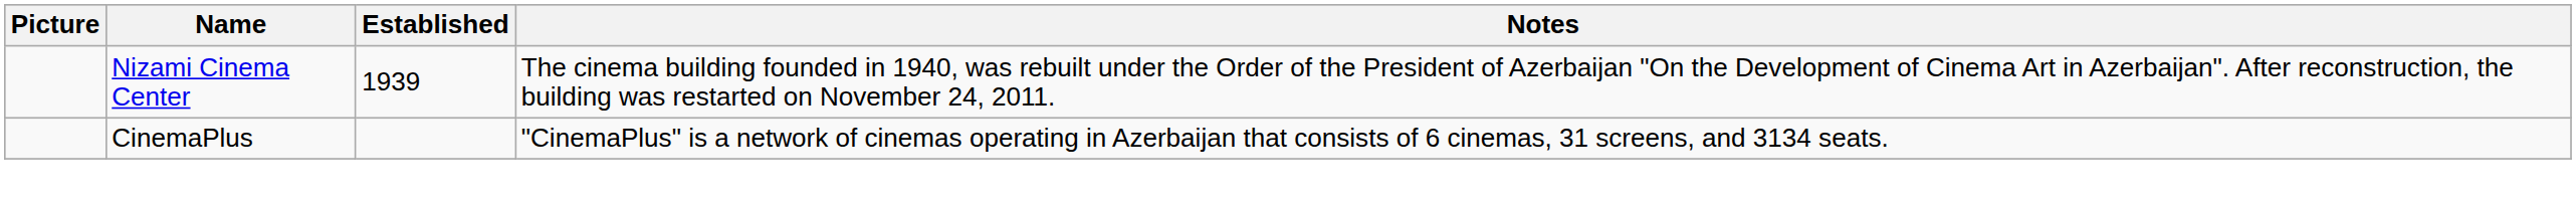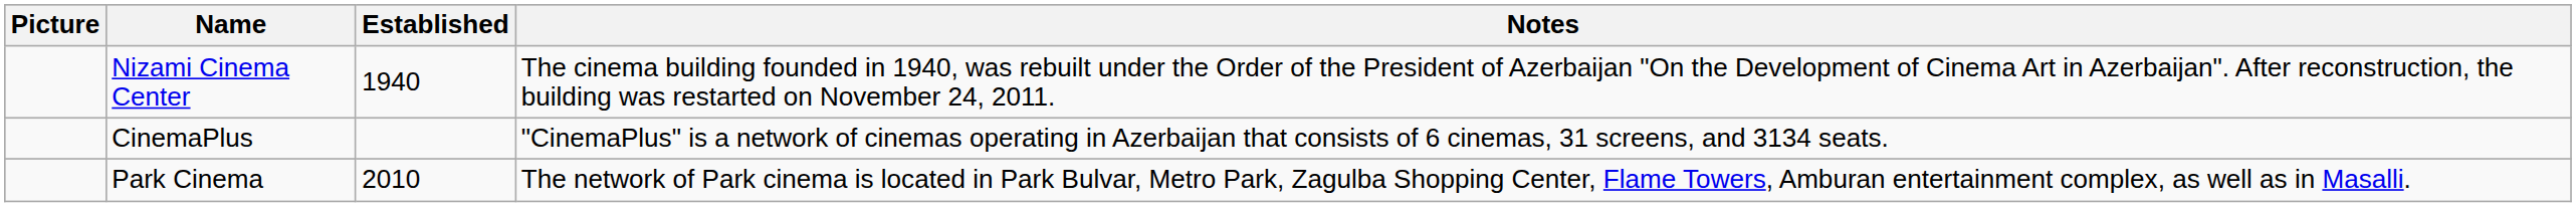Nizami Cinema Center | Established: 1939 -> 1940
+ row: Park Cinema | 2010 | The network of Park cinema is located in Park Bulvar, Metro Park, Zagulba Shopping Center, Flame Towers, Amburan entertainment complex, as well as in Masalli.
